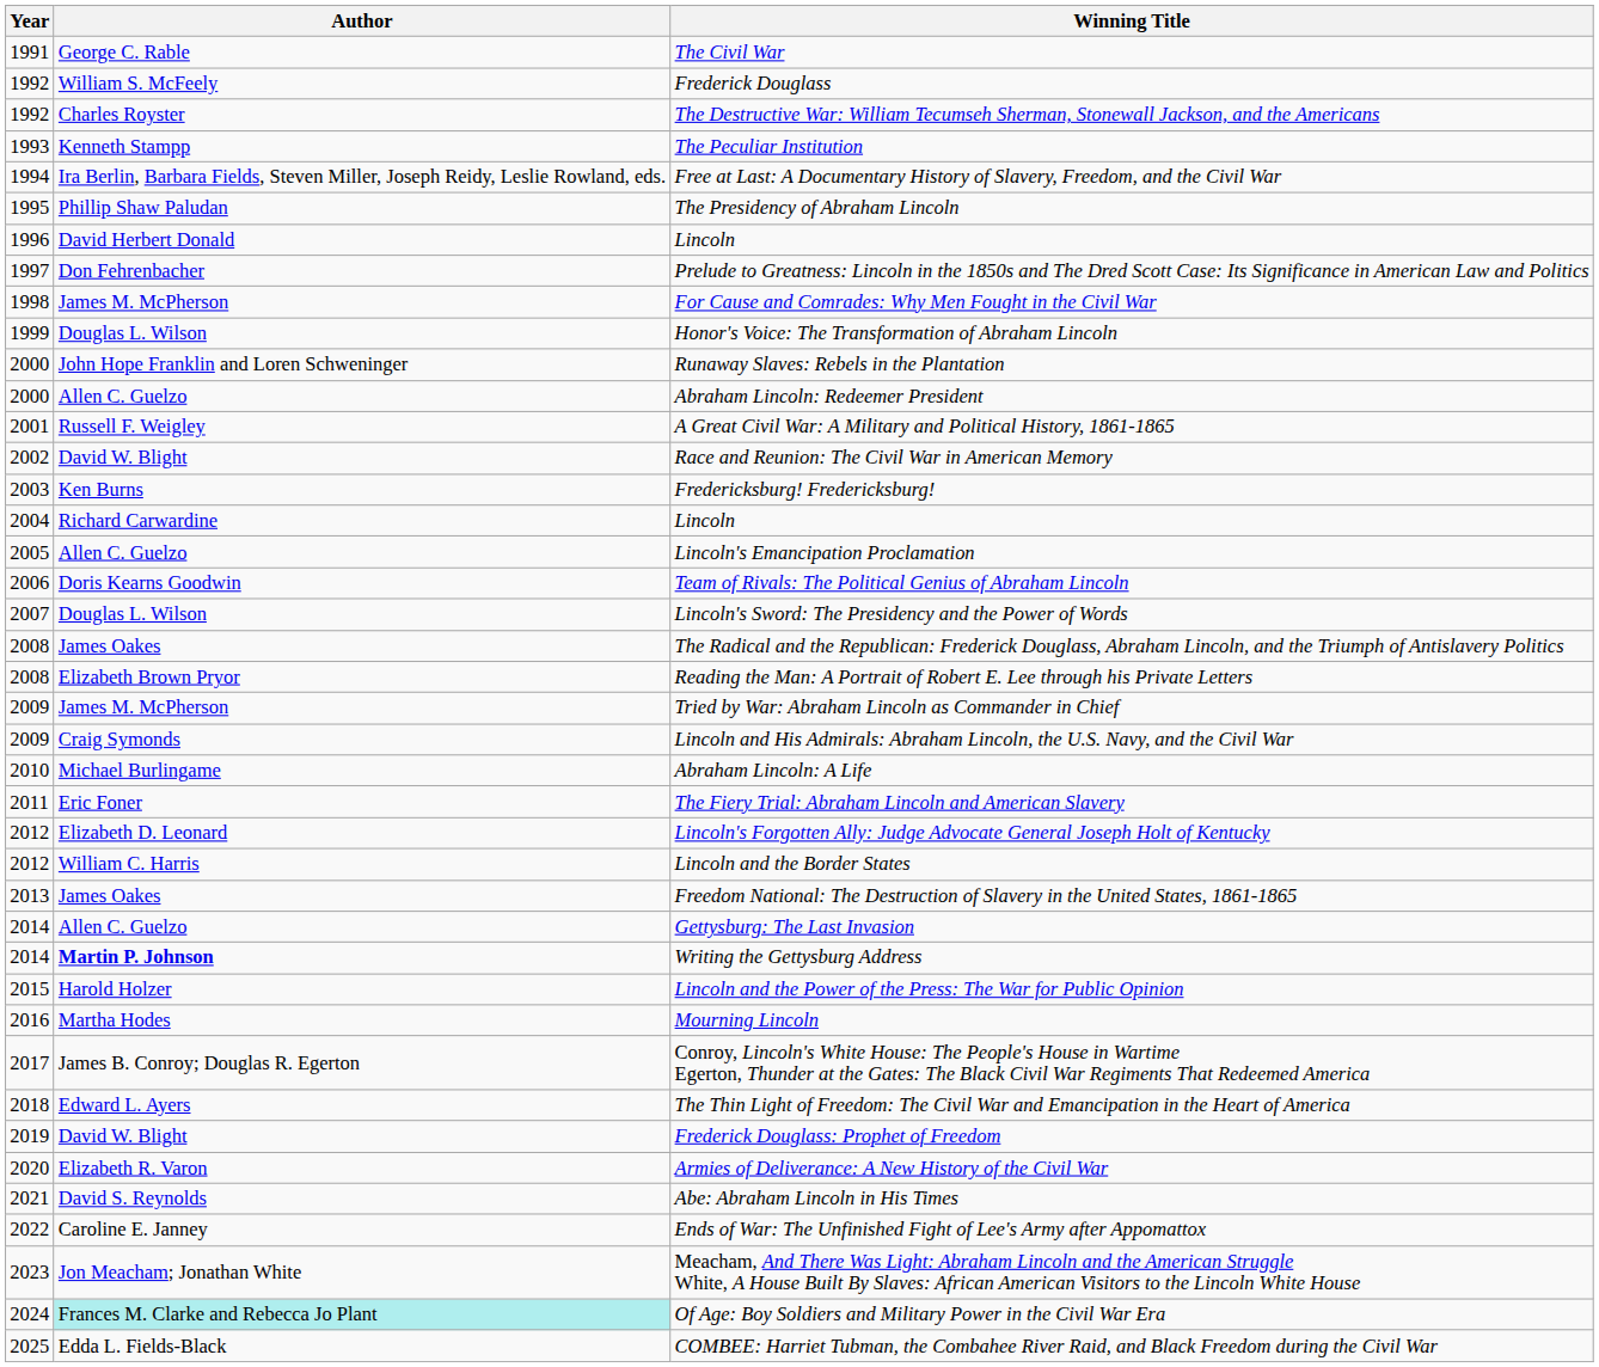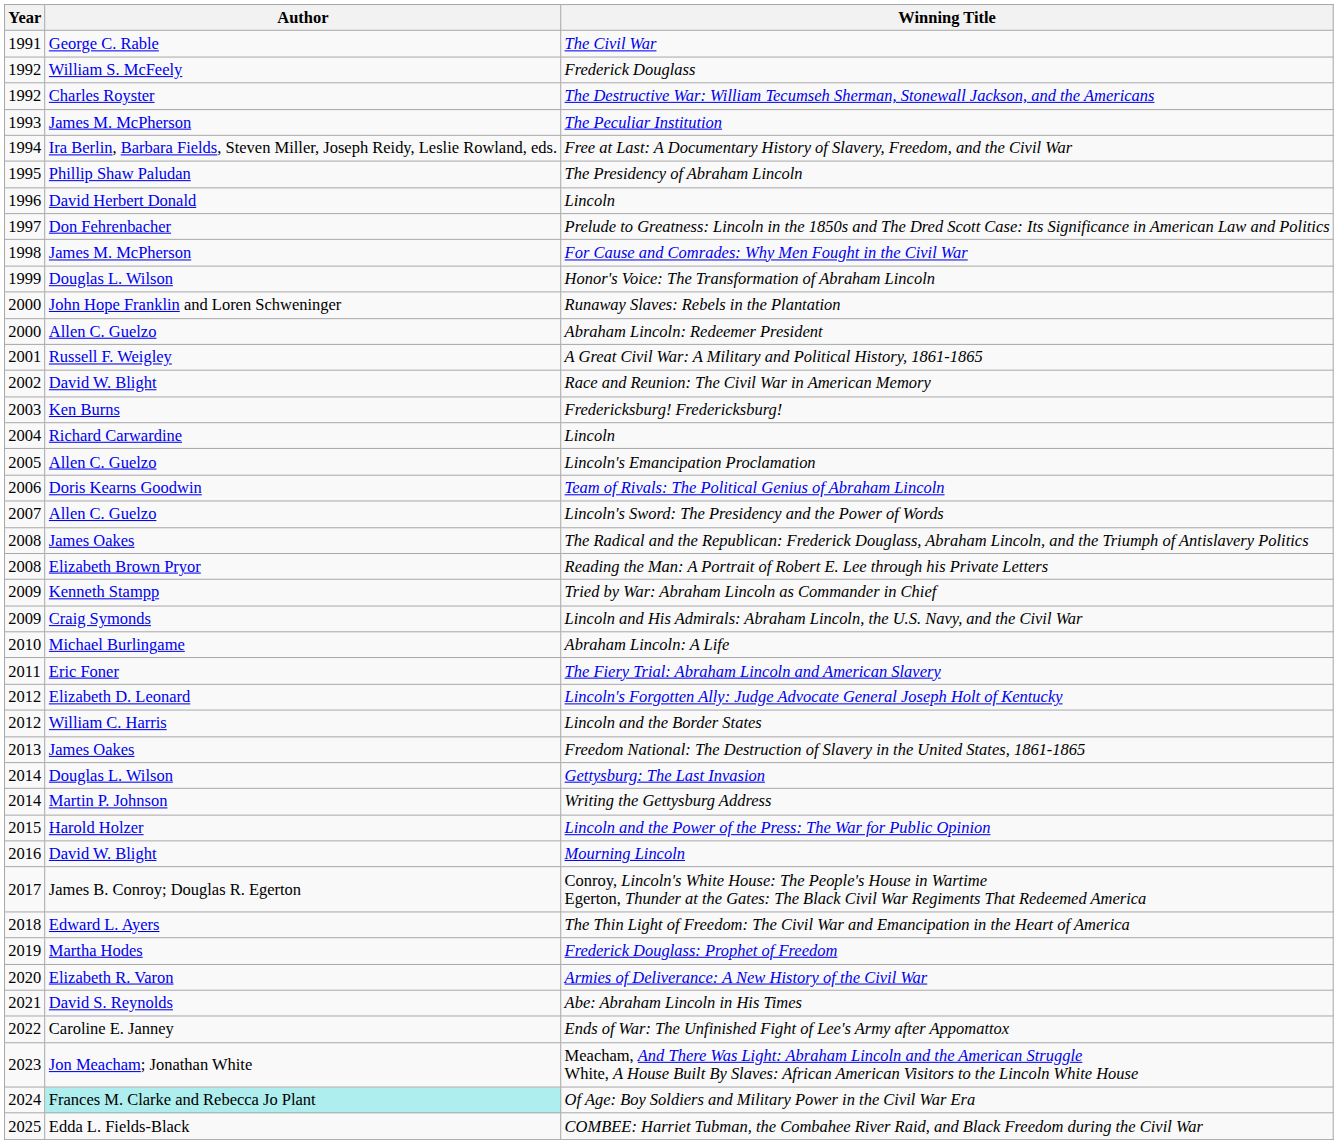The Peculiar Institution | Author: Kenneth Stampp -> James M. McPherson
Lincoln's Sword: The Presidency and the Power of Words | Author: Douglas L. Wilson -> Allen C. Guelzo
Tried by War: Abraham Lincoln as Commander in Chief | Author: James M. McPherson -> Kenneth Stampp
Gettysburg: The Last Invasion | Author: Allen C. Guelzo -> Douglas L. Wilson
Writing the Gettysburg Address | Author: bold -> normal
Mourning Lincoln | Author: Martha Hodes -> David W. Blight
Frederick Douglass: Prophet of Freedom | Author: David W. Blight -> Martha Hodes
